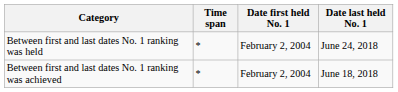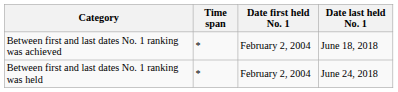rows swapped: Between first and last dates No. 1 ranking was held <-> Between first and last dates No. 1 ranking was achieved
